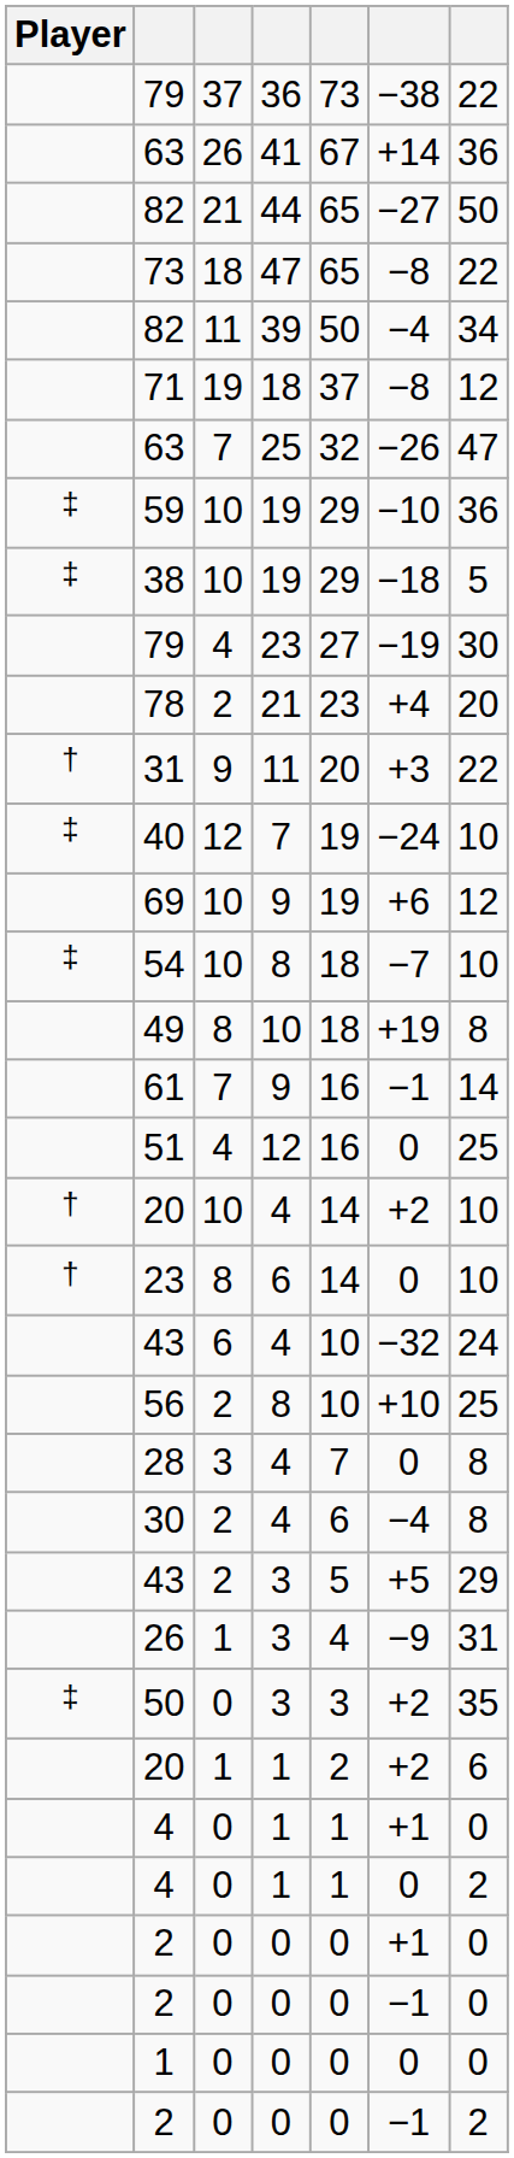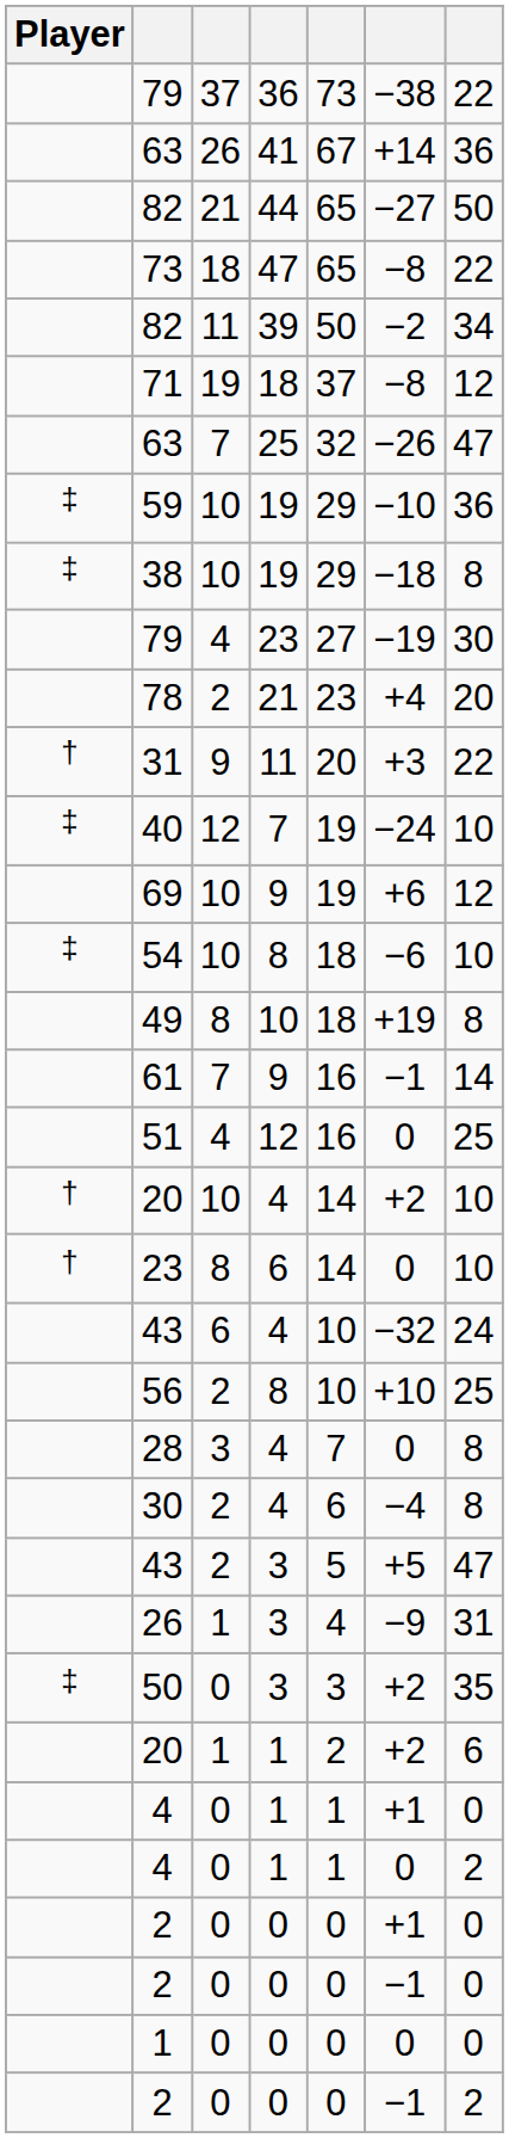82 / 39 | column 6: −4 -> −2
38 | column 7: 5 -> 8
54 | column 6: −7 -> −6
43 / 3 | column 7: 29 -> 47
